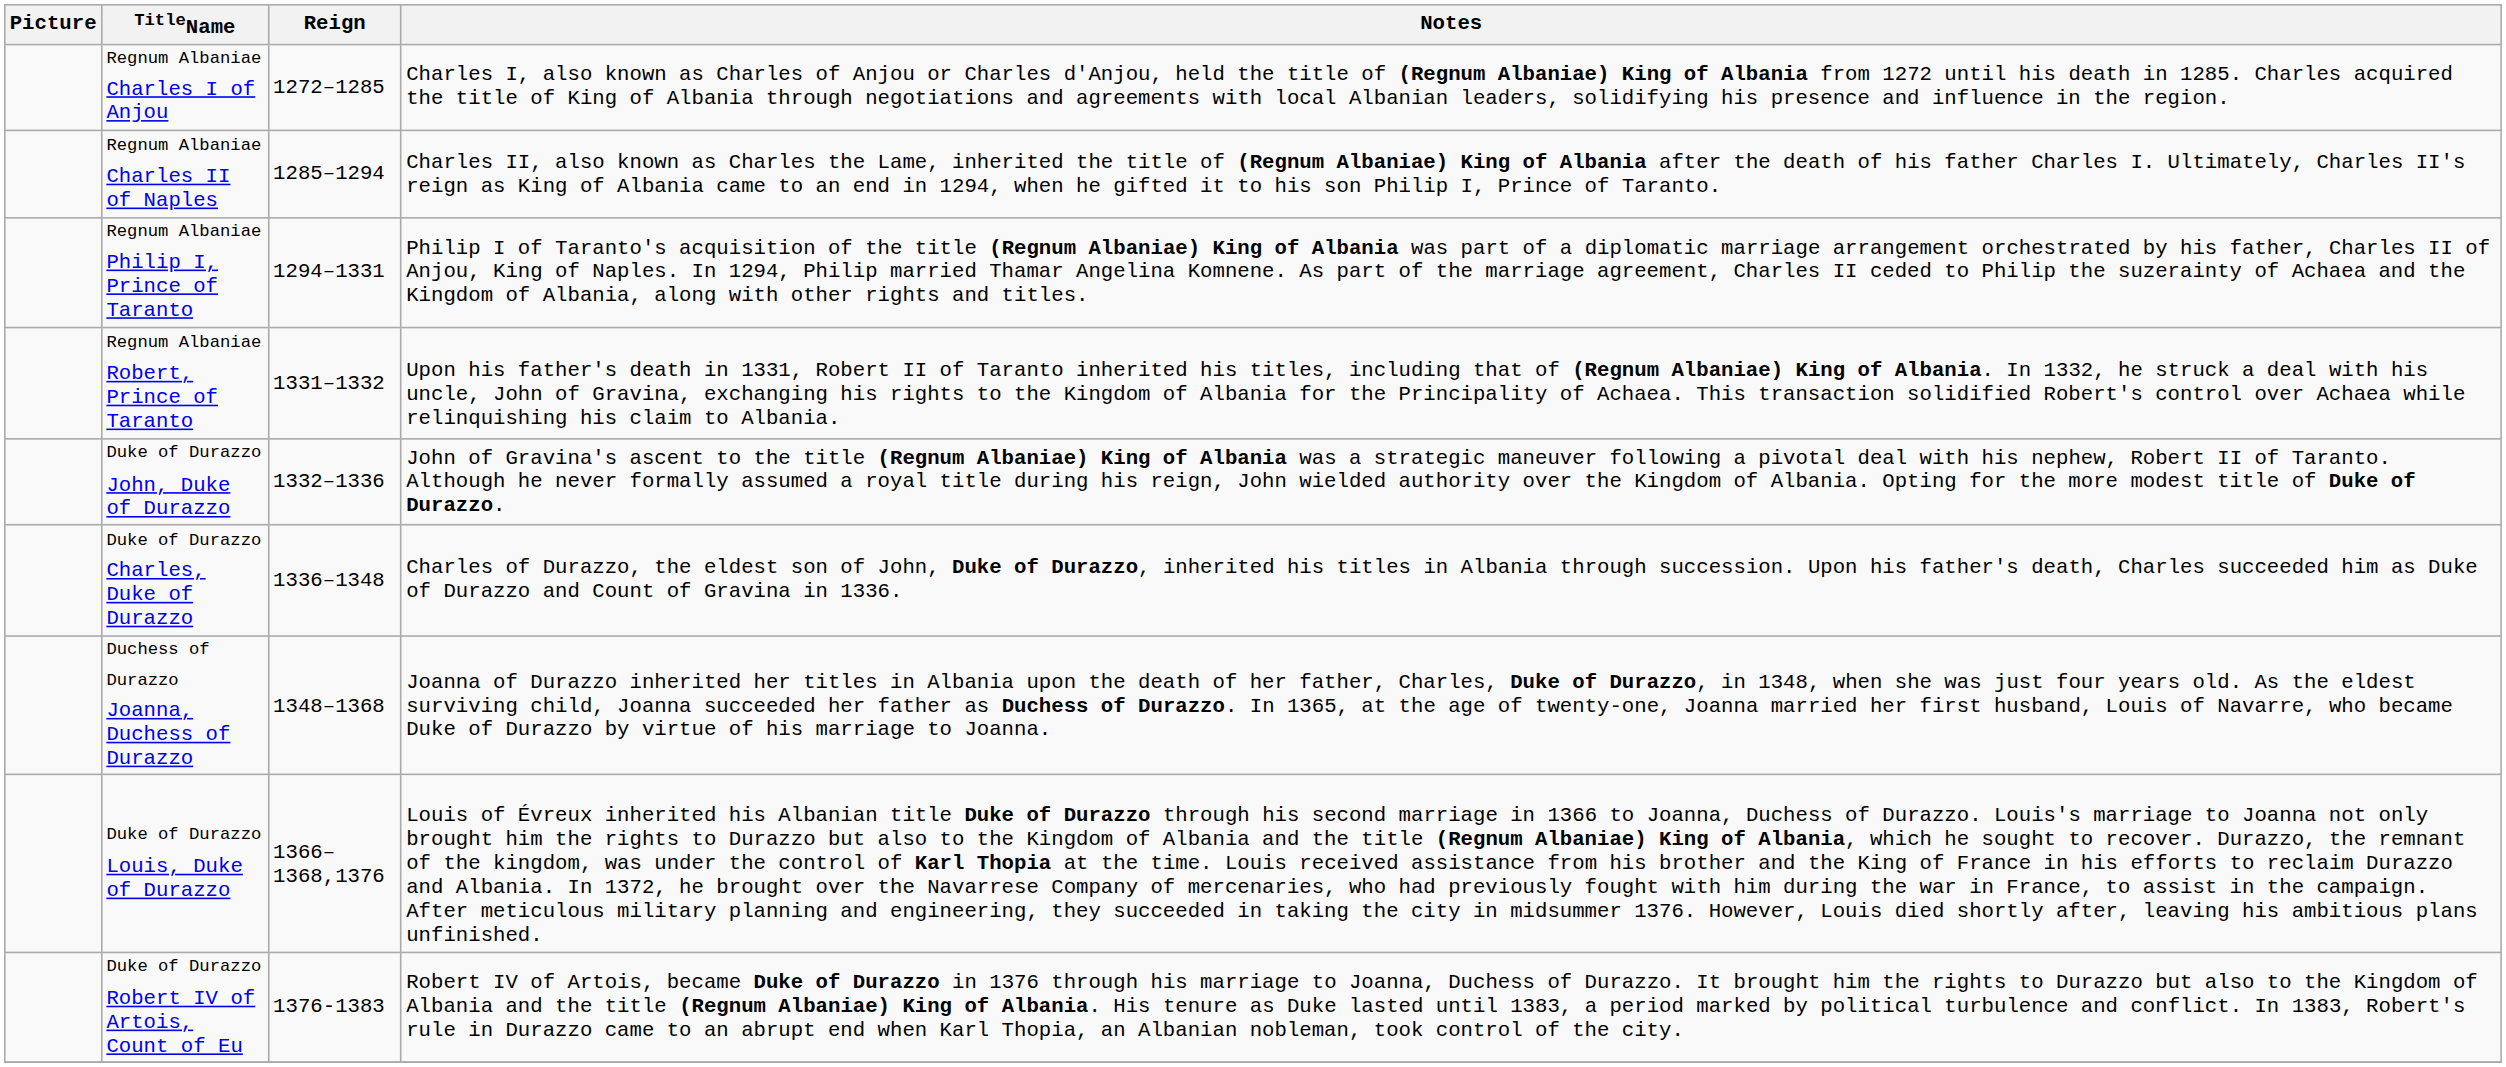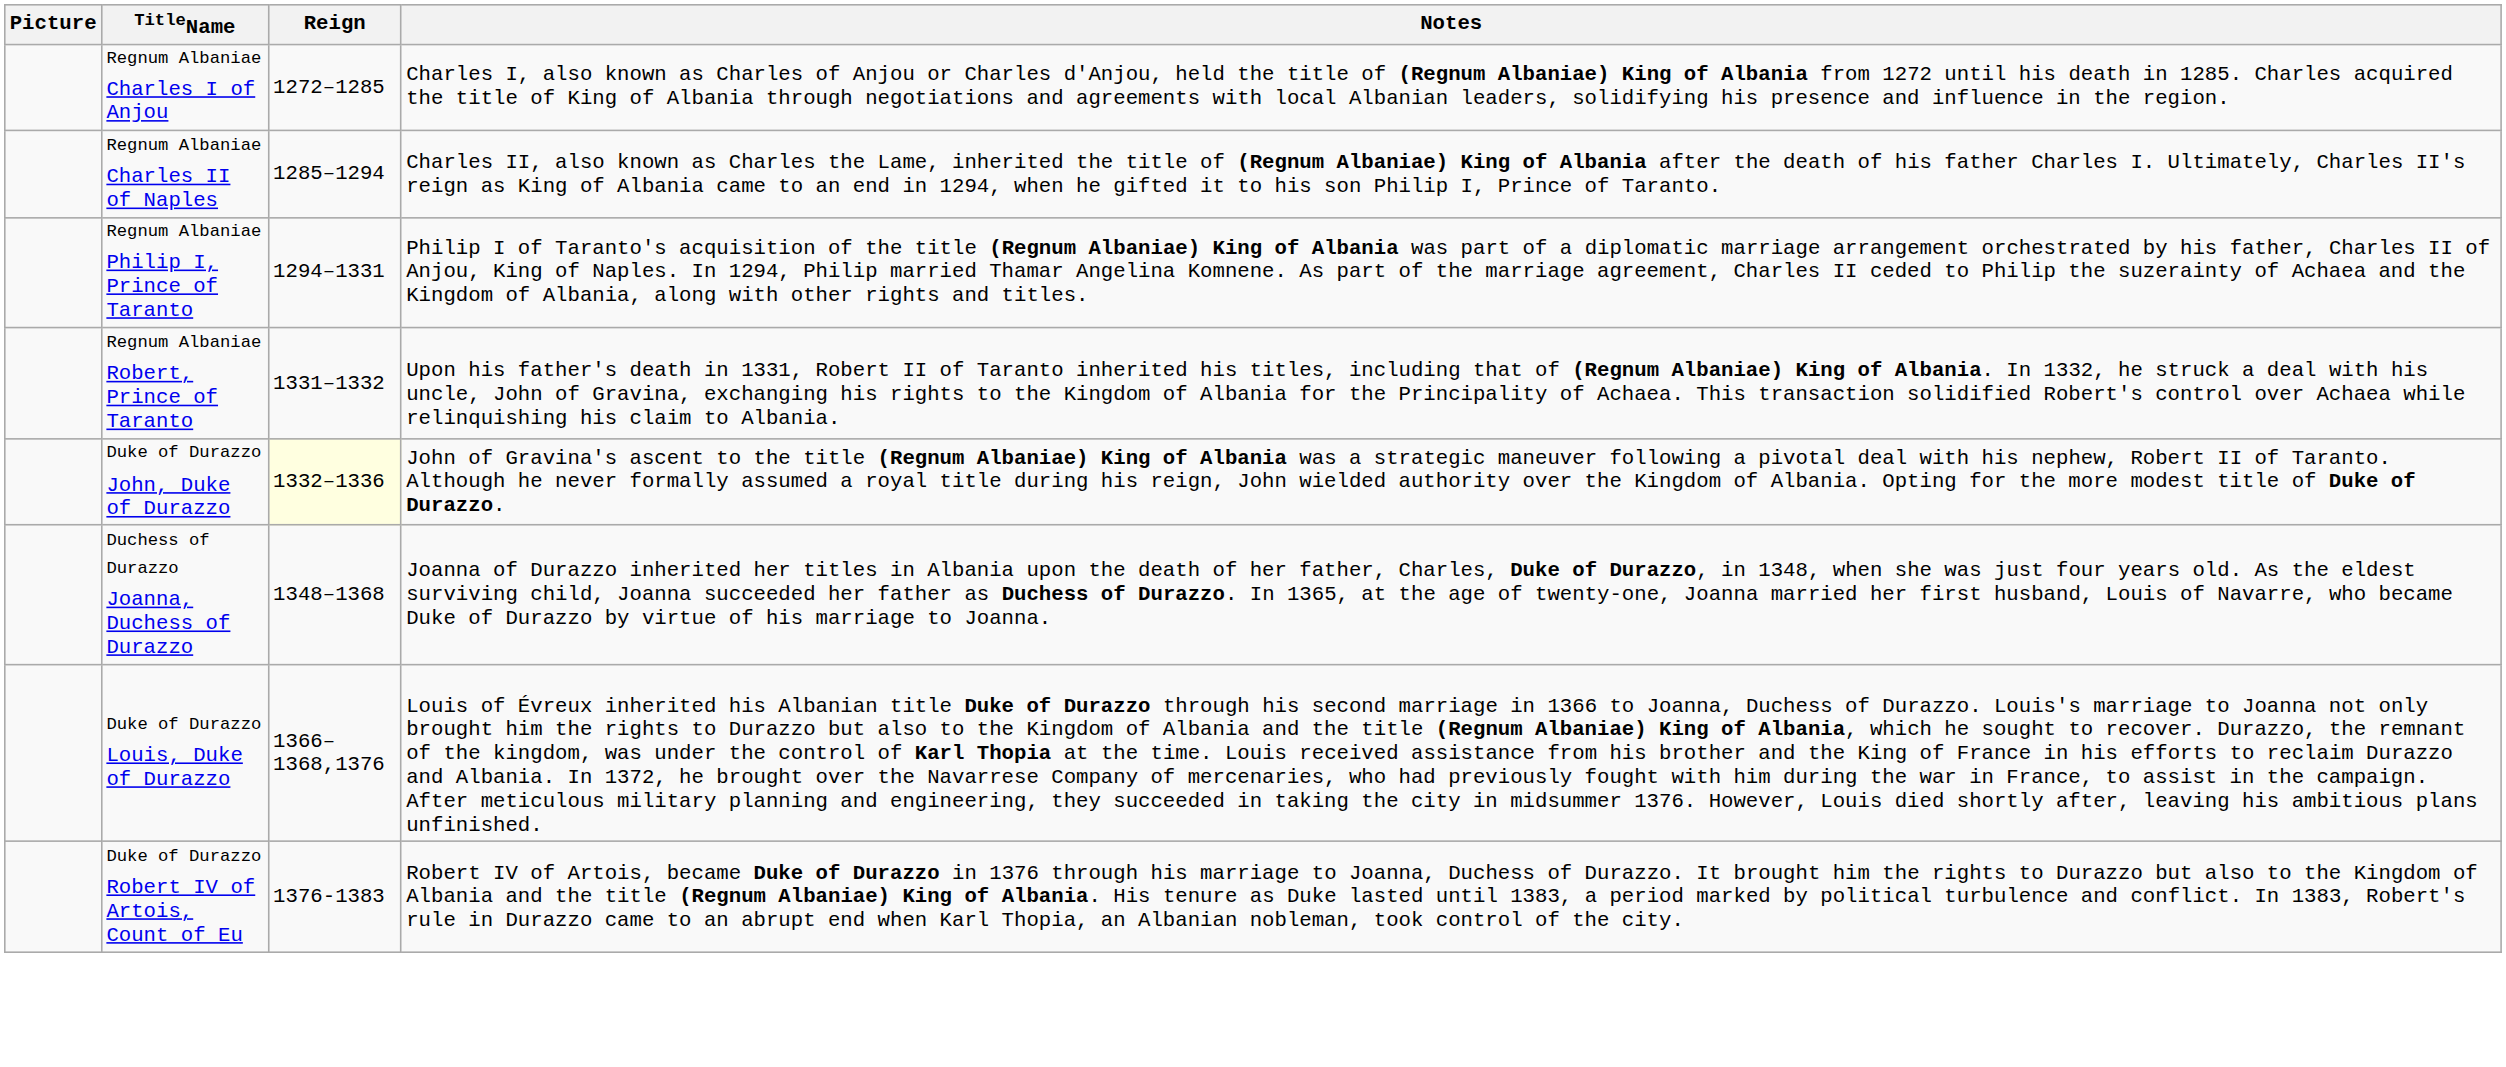Duke of Durazzo John, Duke of Durazzo | Reign: no background -> lightyellow background
- row: Duke of Durazzo Charles, Duke of Durazzo | 1336–1348 | Charles of Durazzo, the eldest son of John, Duke of Durazzo, inherited his titles in Albania through succession. Upon his father's death, Charles succeeded him as Duke of Durazzo and Count of Gravina in 1336.
